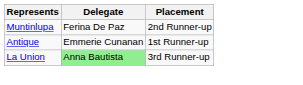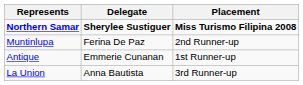+ row: Northern Samar | Sherylee Sustiguer | Miss Turismo Filipina 2008
La Union | Delegate: lightgreen background -> no background
